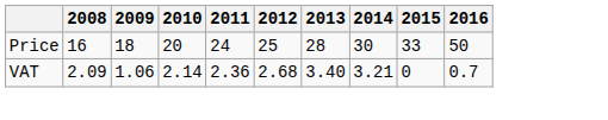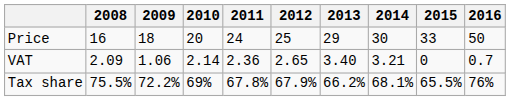Price | 2013: 28 -> 29
VAT | 2012: 2.68 -> 2.65
+ row: Tax share | 75.5% | 72.2% | 69% | 67.8% | 67.9% | 66.2% | 68.1% | 65.5% | 76%
